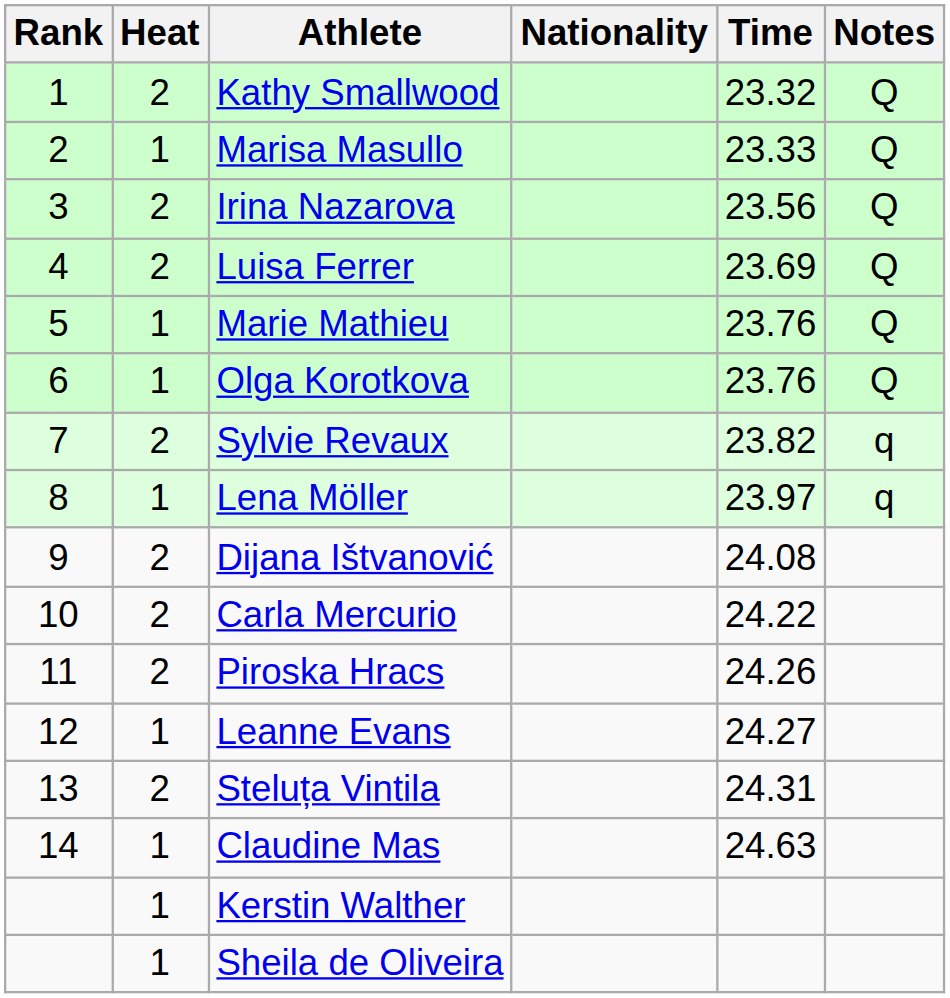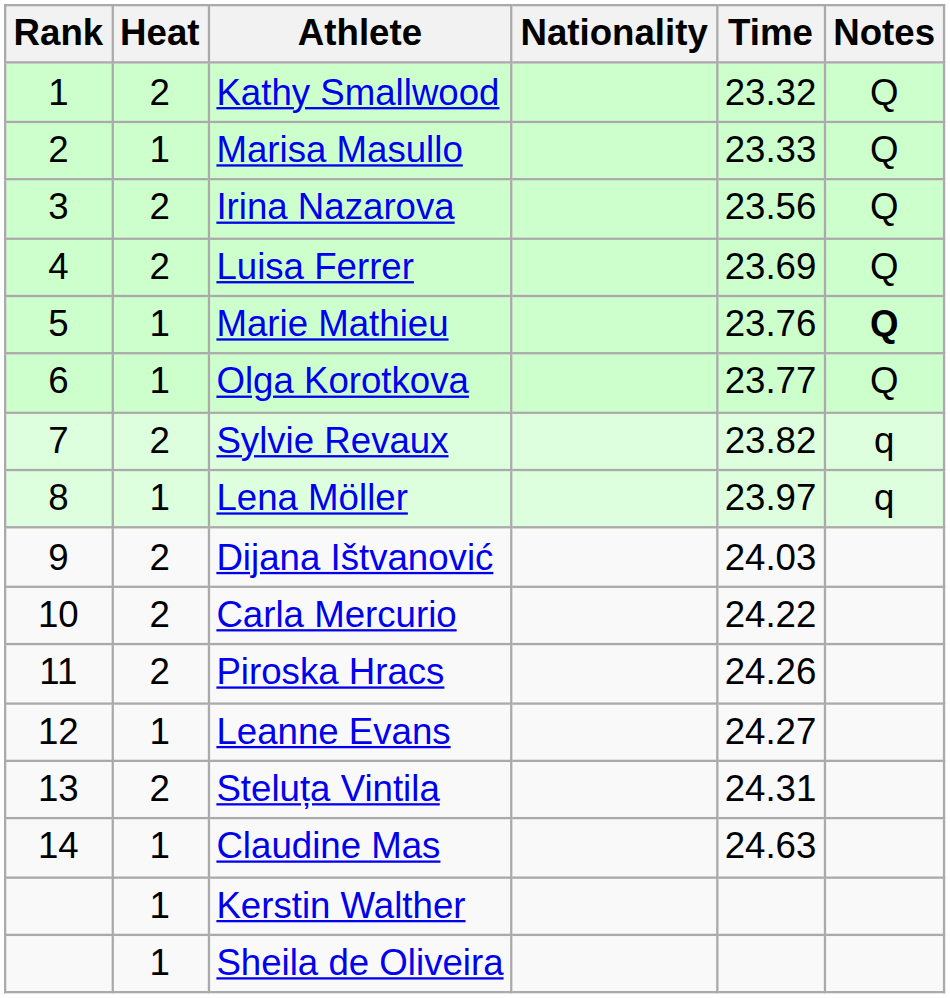Marie Mathieu | Notes: normal -> bold
Olga Korotkova | Time: 23.76 -> 23.77
Dijana Ištvanović | Time: 24.08 -> 24.03
